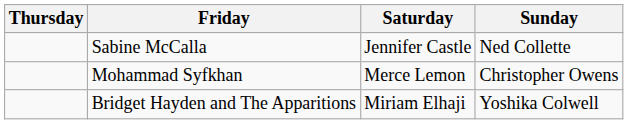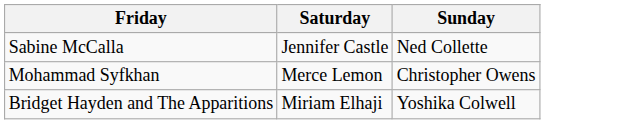- column: Thursday
